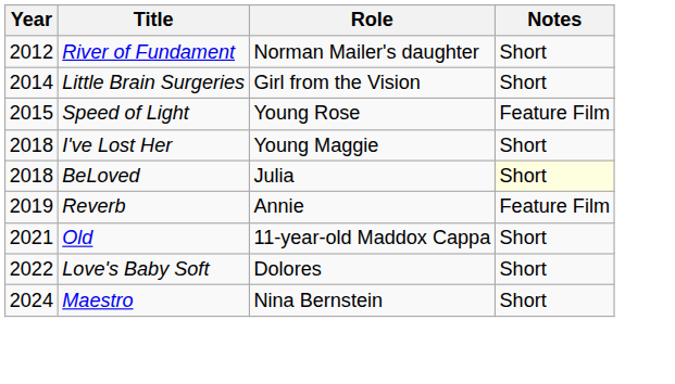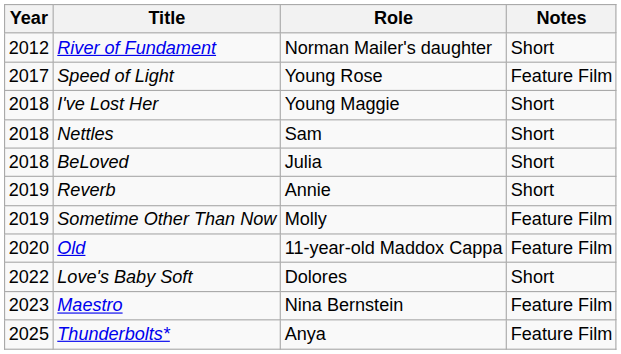- row: 2014 | Little Brain Surgeries | Girl from the Vision | Short
Speed of Light | Year: 2015 -> 2017
+ row: 2018 | Nettles | Sam | Short
BeLoved | Notes: lightyellow background -> no background
Reverb | Notes: Feature Film -> Short
+ row: 2019 | Sometime Other Than Now | Molly | Feature Film
Old | Year: 2021 -> 2020
Old | Notes: Short -> Feature Film
Maestro | Year: 2024 -> 2023
Maestro | Notes: Short -> Feature Film
+ row: 2025 | Thunderbolts* | Anya | Feature Film
